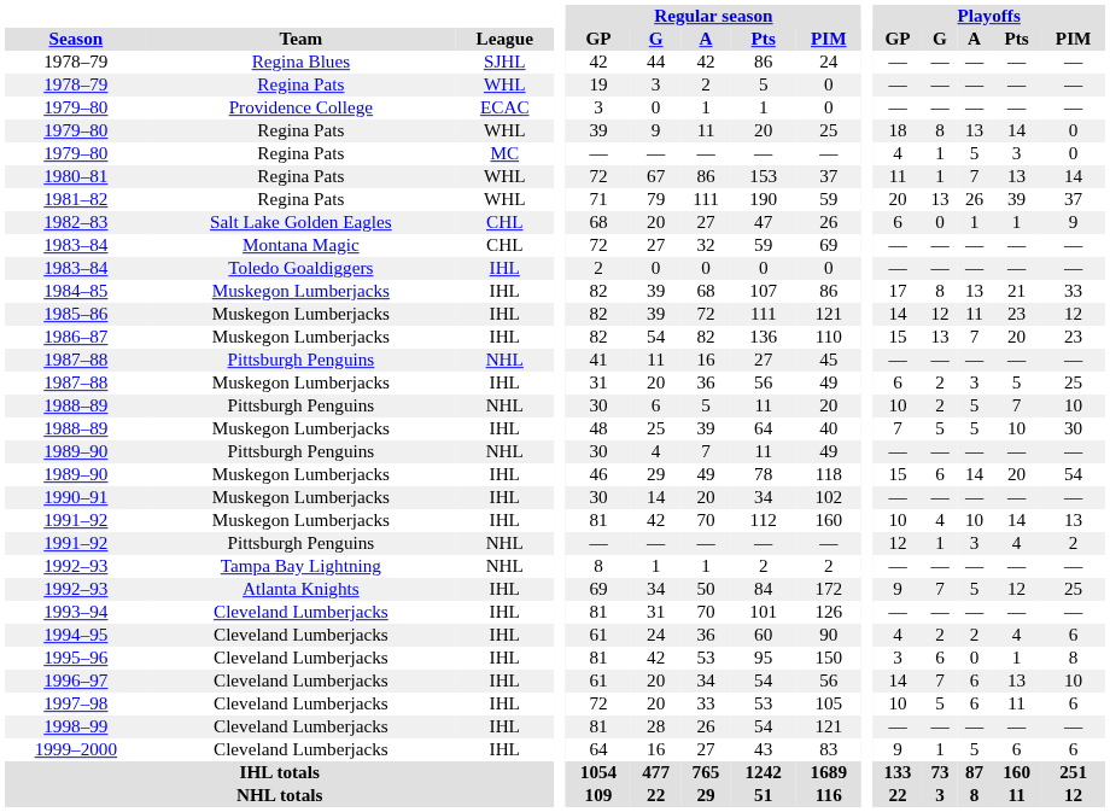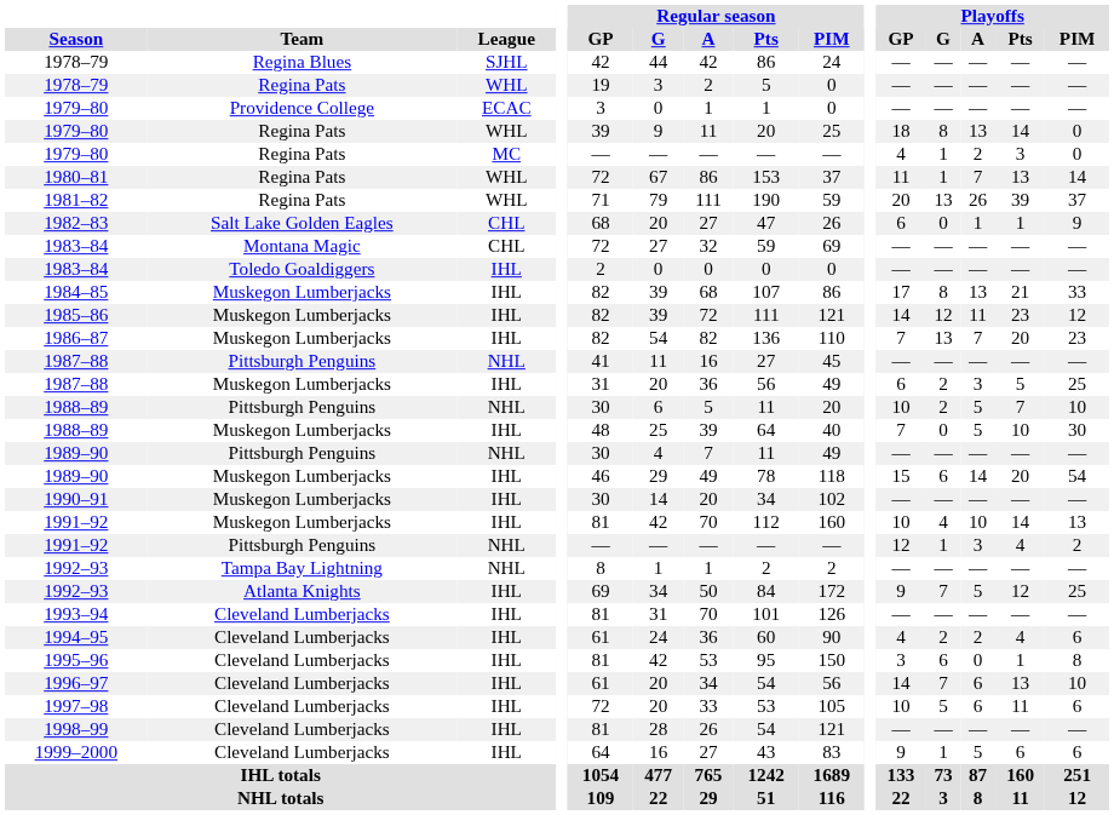1979–80 / MC | Playoffs / A: 5 -> 2
1986–87 | Playoffs / GP: 15 -> 7
1988–89 / IHL | Playoffs / G: 5 -> 0
